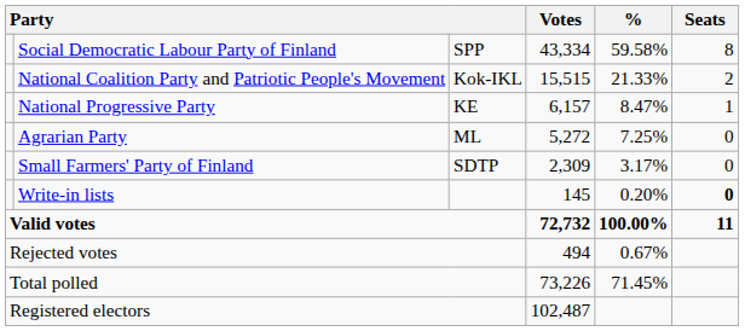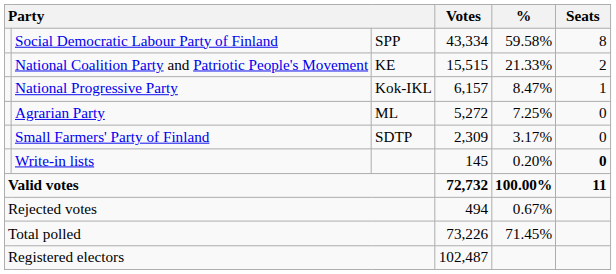National Coalition Party and Patriotic People's Movement | column 3: Kok-IKL -> KE
National Progressive Party | column 3: KE -> Kok-IKL
